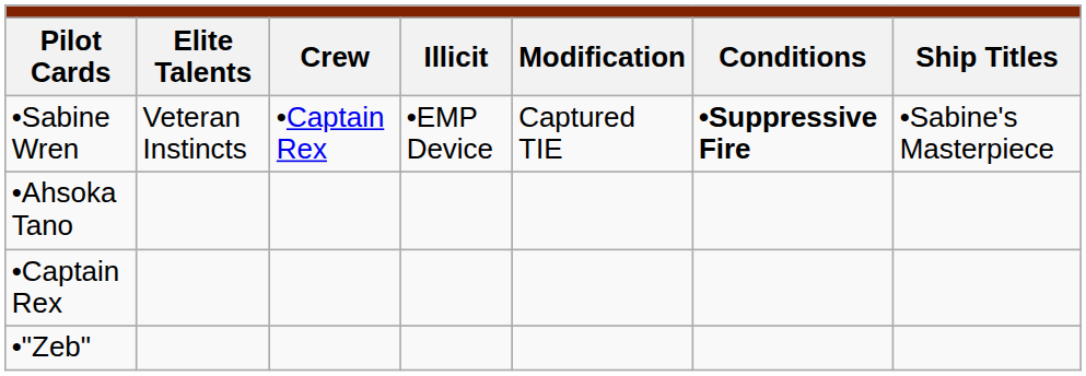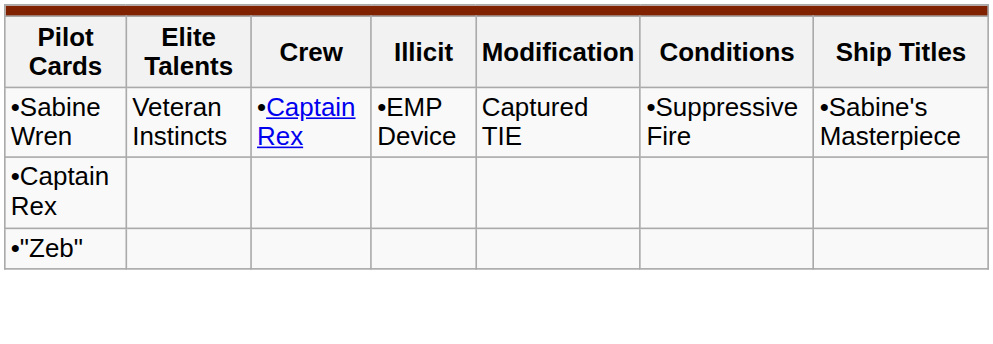•Sabine Wren | column 6: bold -> normal
- row: •Ahsoka Tano
